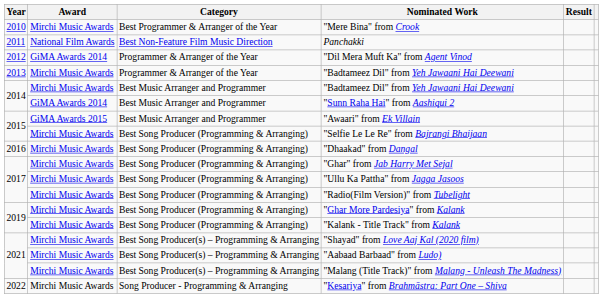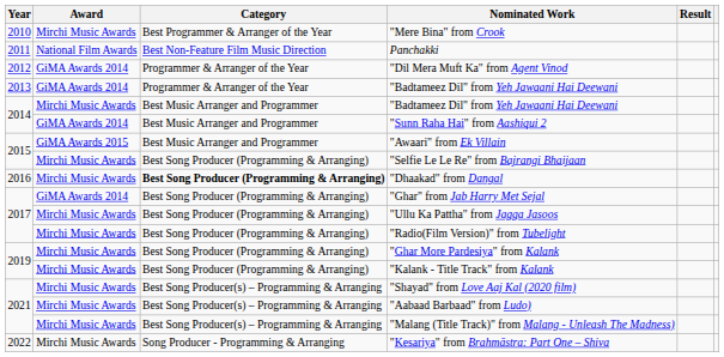2013 / "Badtameez Dil" from Yeh Jawaani Hai Deewani | Award: Mirchi Music Awards -> GiMA Awards 2014
"Dhaakad" from Dangal | Category: normal -> bold
"Ghar" from Jab Harry Met Sejal | Award: Mirchi Music Awards -> GiMA Awards 2014
